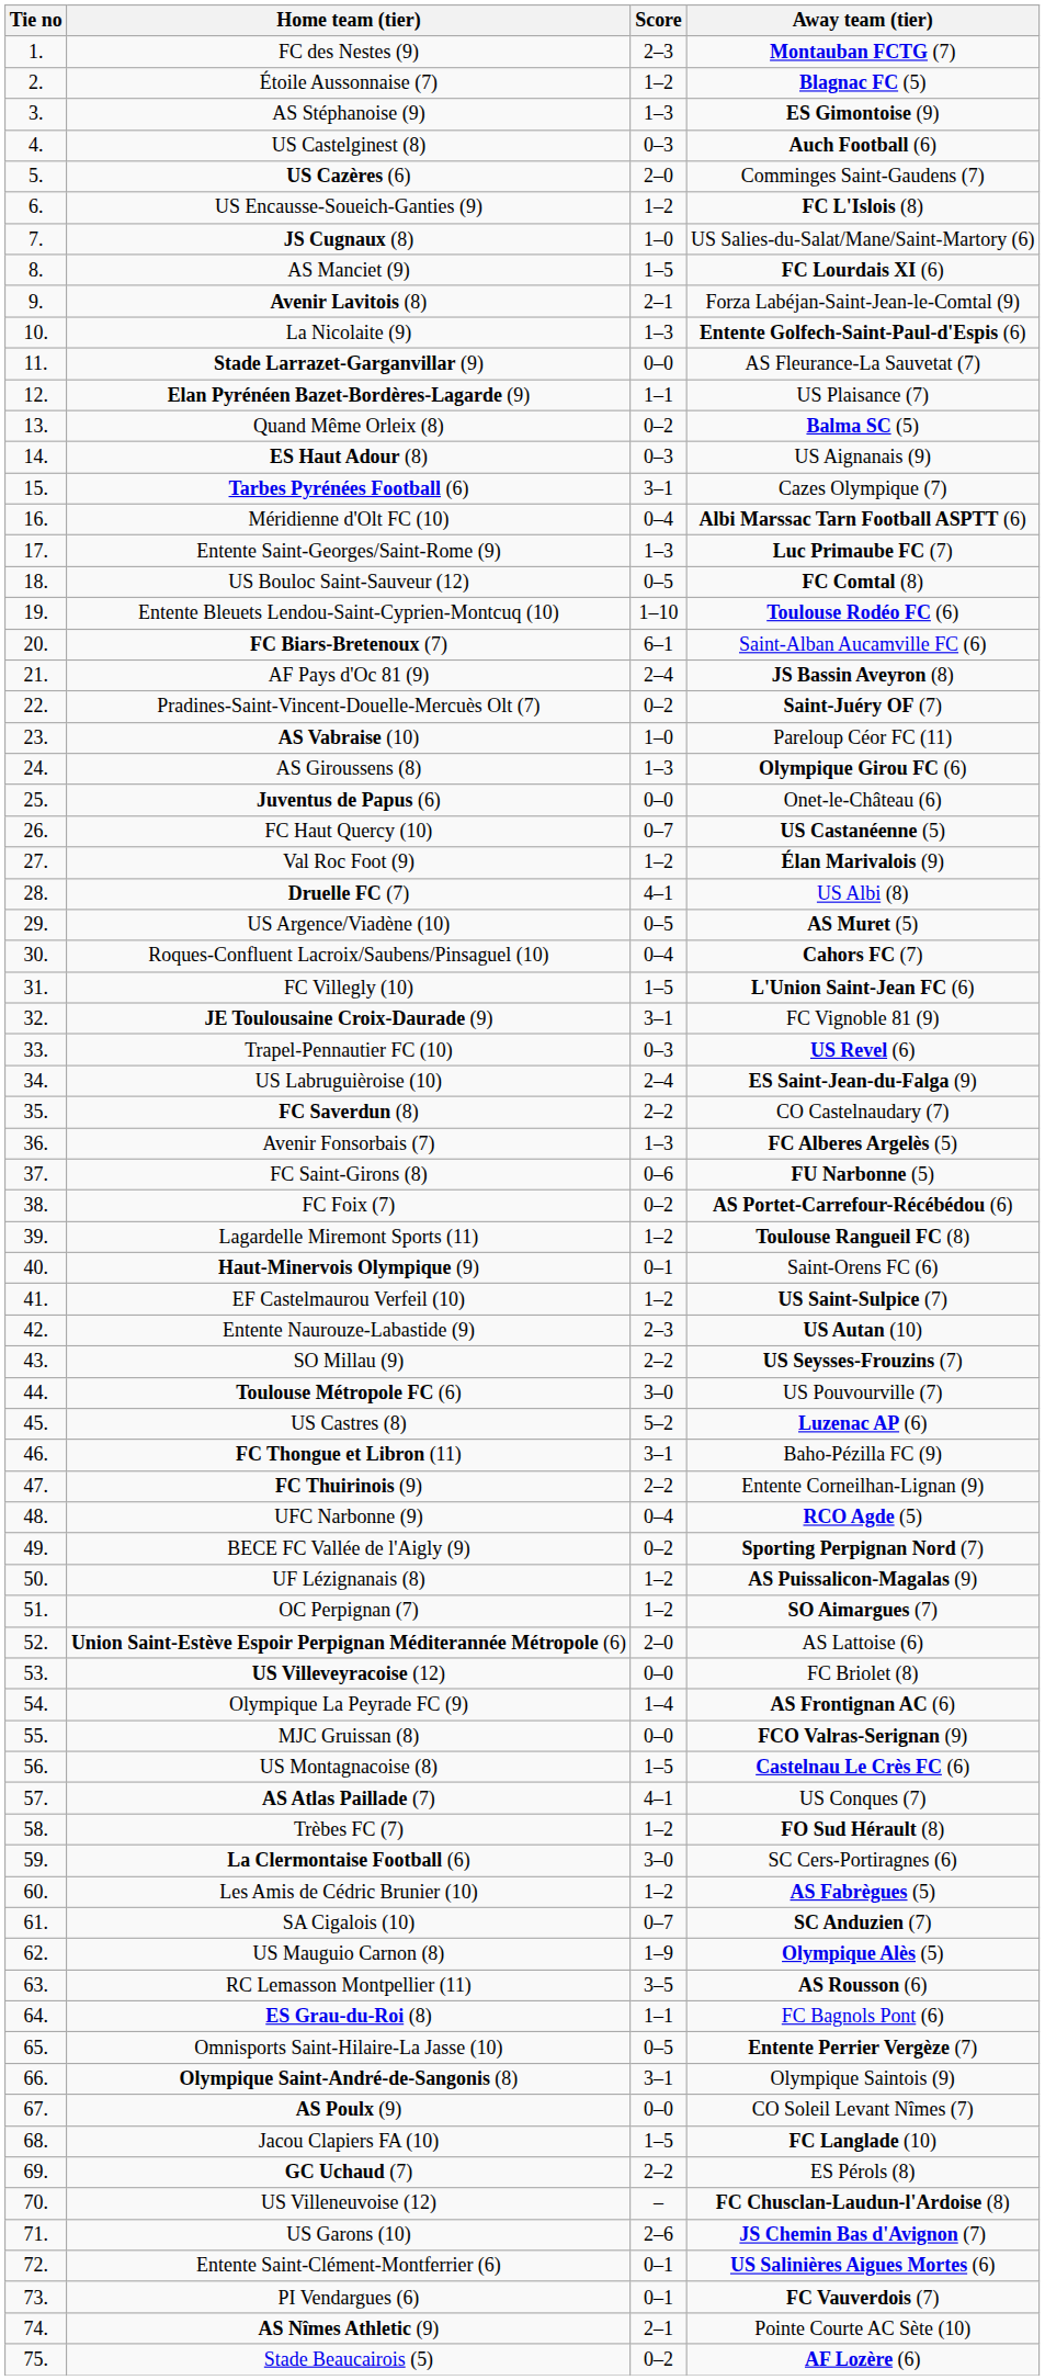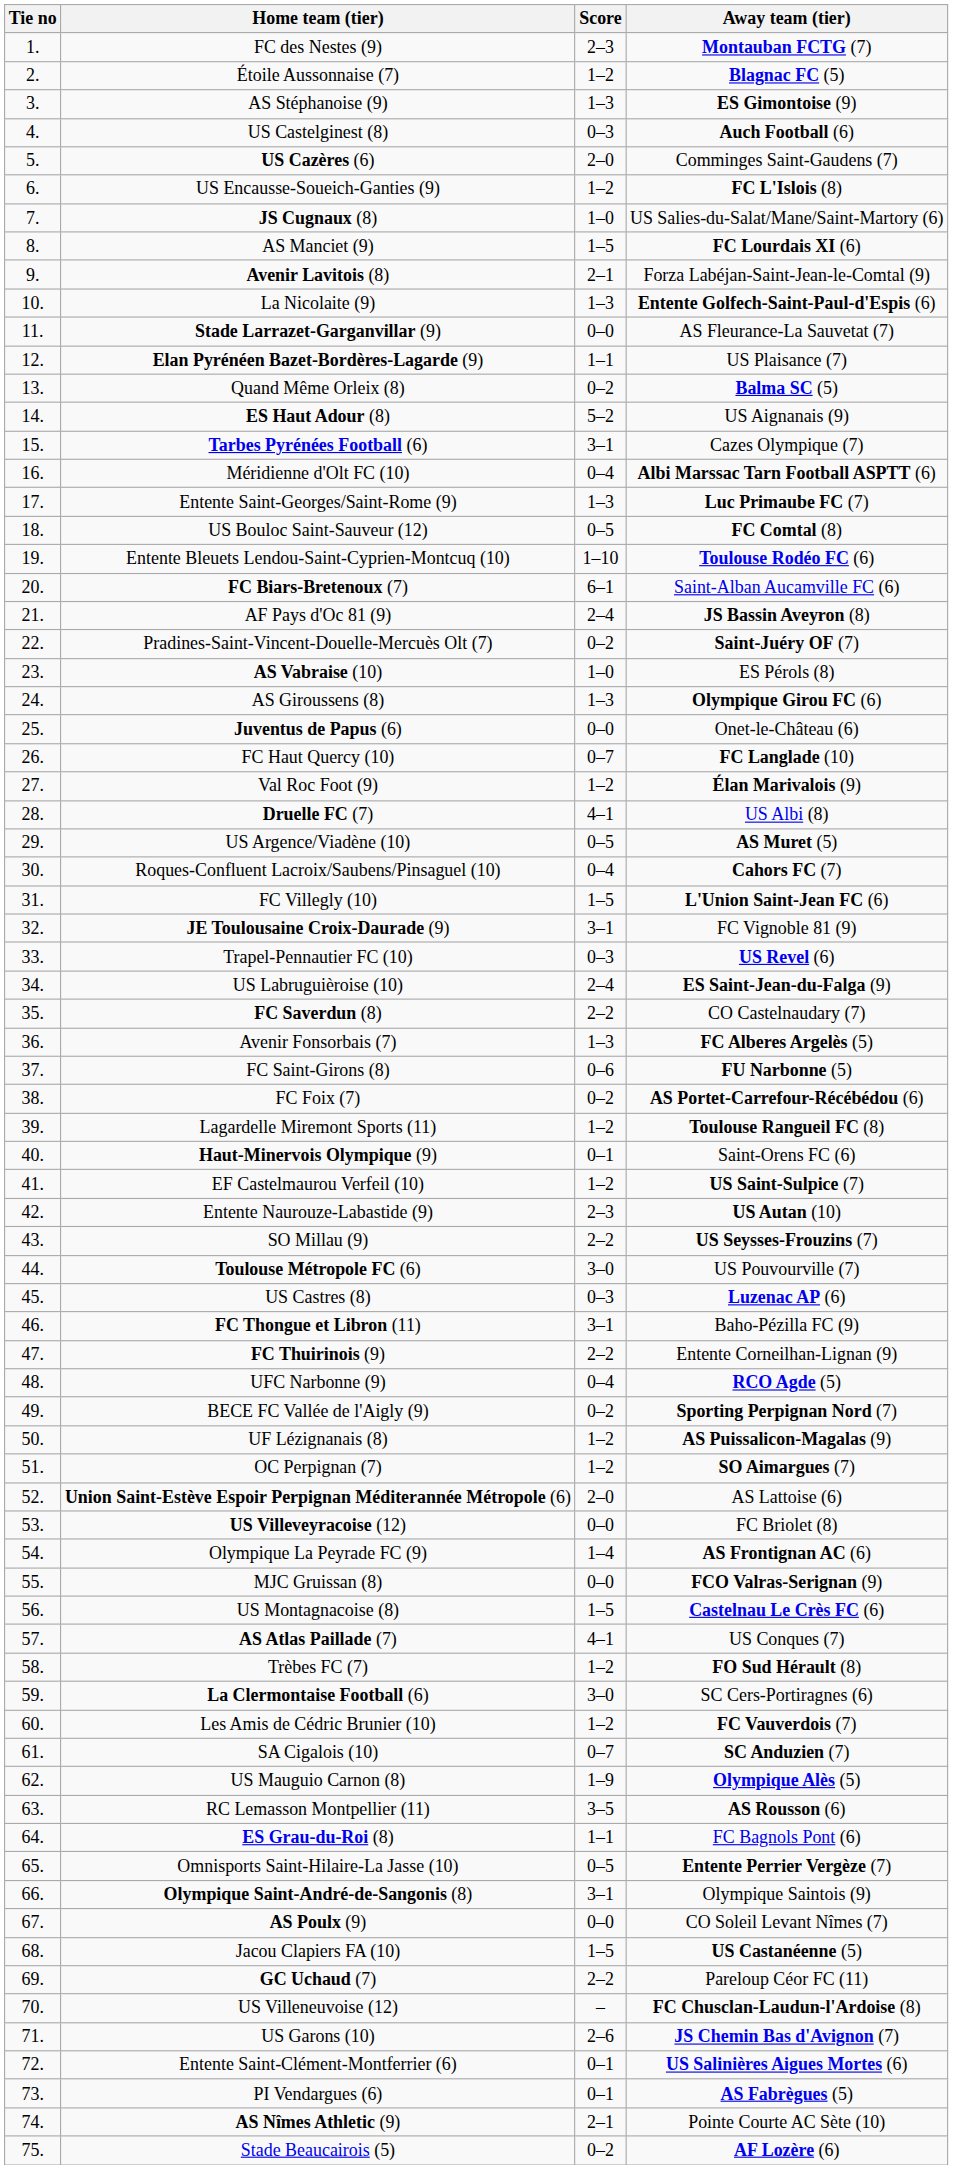ES Haut Adour (8) | Score: 0–3 -> 5–2
AS Vabraise (10) | Away team (tier): Pareloup Céor FC (11) -> ES Pérols (8)
FC Haut Quercy (10) | Away team (tier): US Castanéenne (5) -> FC Langlade (10)
US Castres (8) | Score: 5–2 -> 0–3
Les Amis de Cédric Brunier (10) | Away team (tier): AS Fabrègues (5) -> FC Vauverdois (7)
Jacou Clapiers FA (10) | Away team (tier): FC Langlade (10) -> US Castanéenne (5)
GC Uchaud (7) | Away team (tier): ES Pérols (8) -> Pareloup Céor FC (11)
PI Vendargues (6) | Away team (tier): FC Vauverdois (7) -> AS Fabrègues (5)
